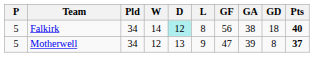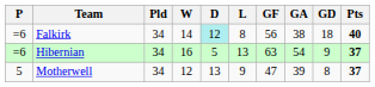Falkirk | P: 5 -> =6
+ row: =6 | Hibernian | 34 | 16 | 5 | 13 | 63 | 54 | 9 | 37
